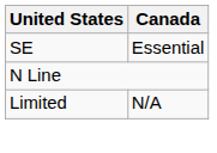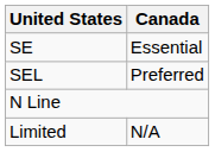+ row: SEL | Preferred
